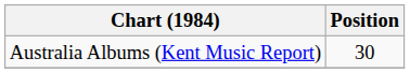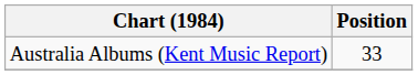Australia Albums (Kent Music Report) | Position: 30 -> 33
